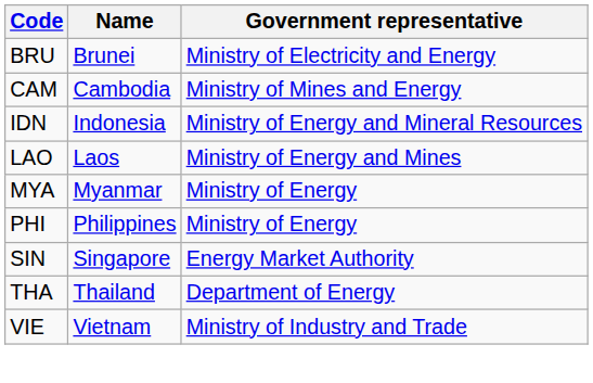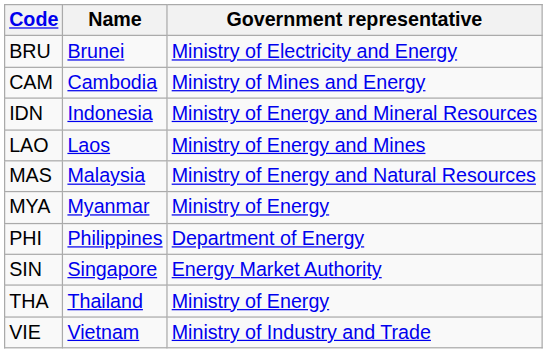+ row: MAS | Malaysia | Ministry of Energy and Natural Resources
PHI | Government representative: Ministry of Energy -> Department of Energy
THA | Government representative: Department of Energy -> Ministry of Energy
